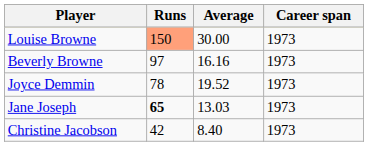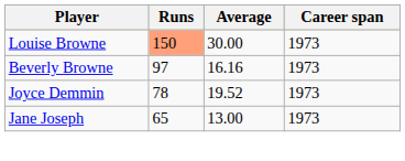Jane Joseph | Runs: bold -> normal
Jane Joseph | Average: 13.03 -> 13.00
- row: Christine Jacobson | 42 | 8.40 | 1973
